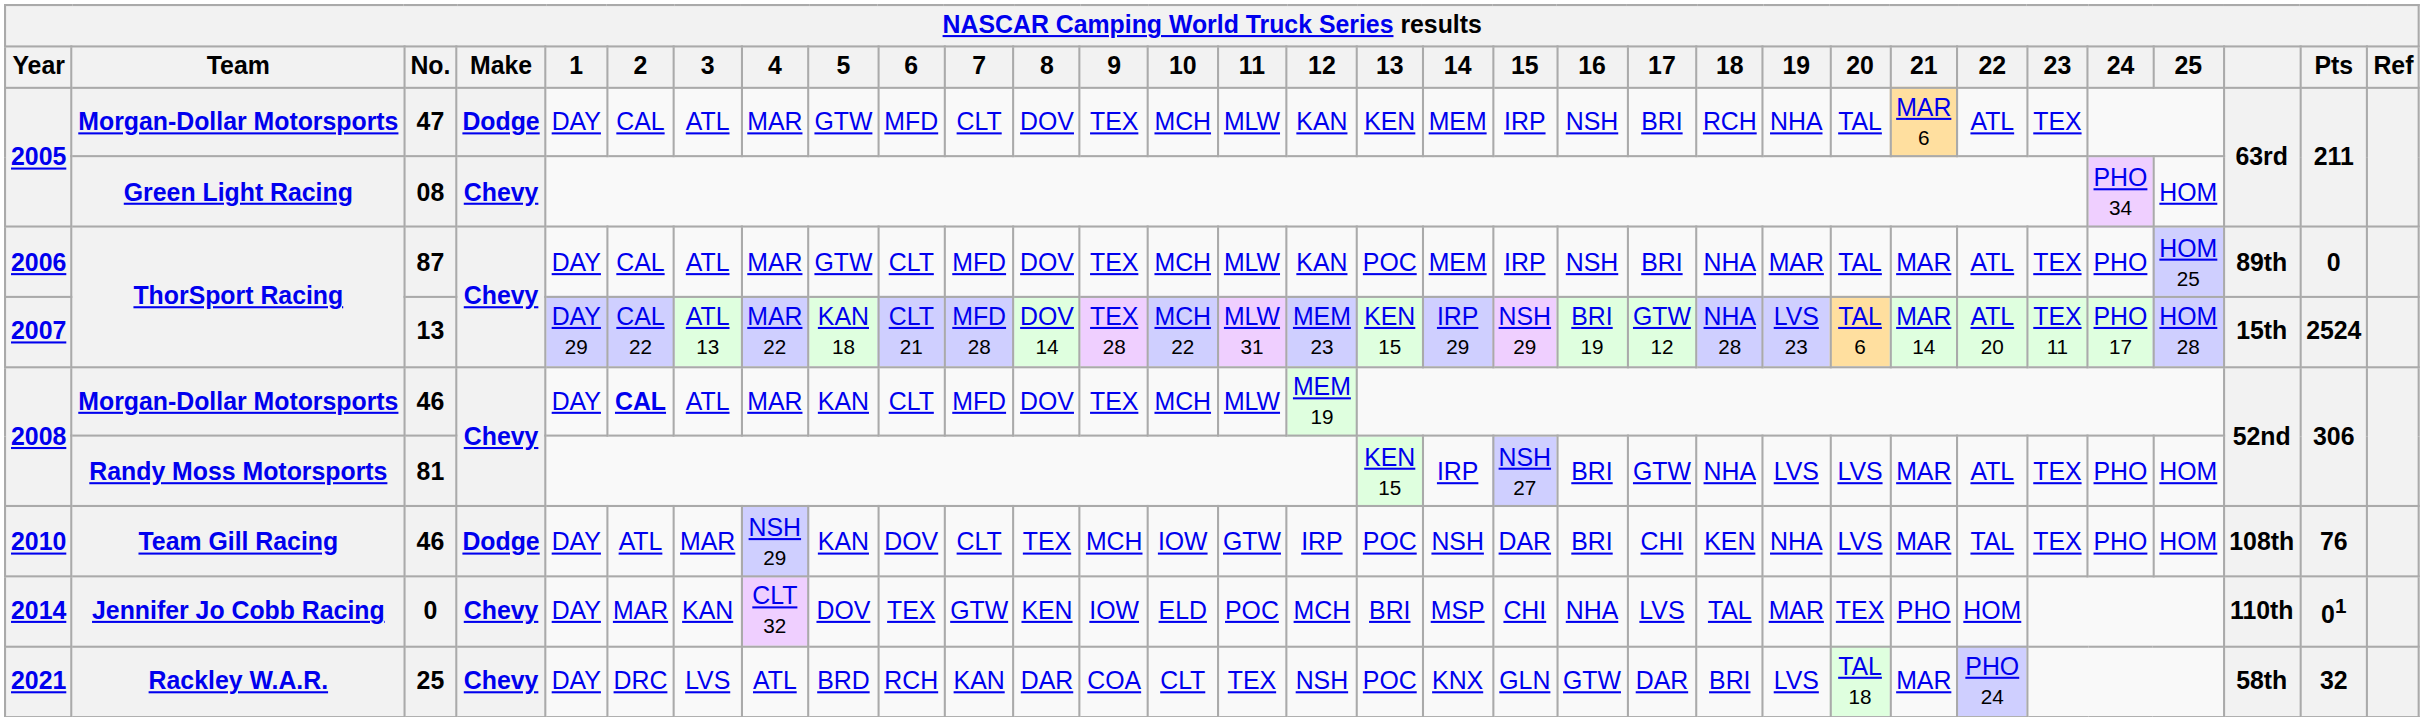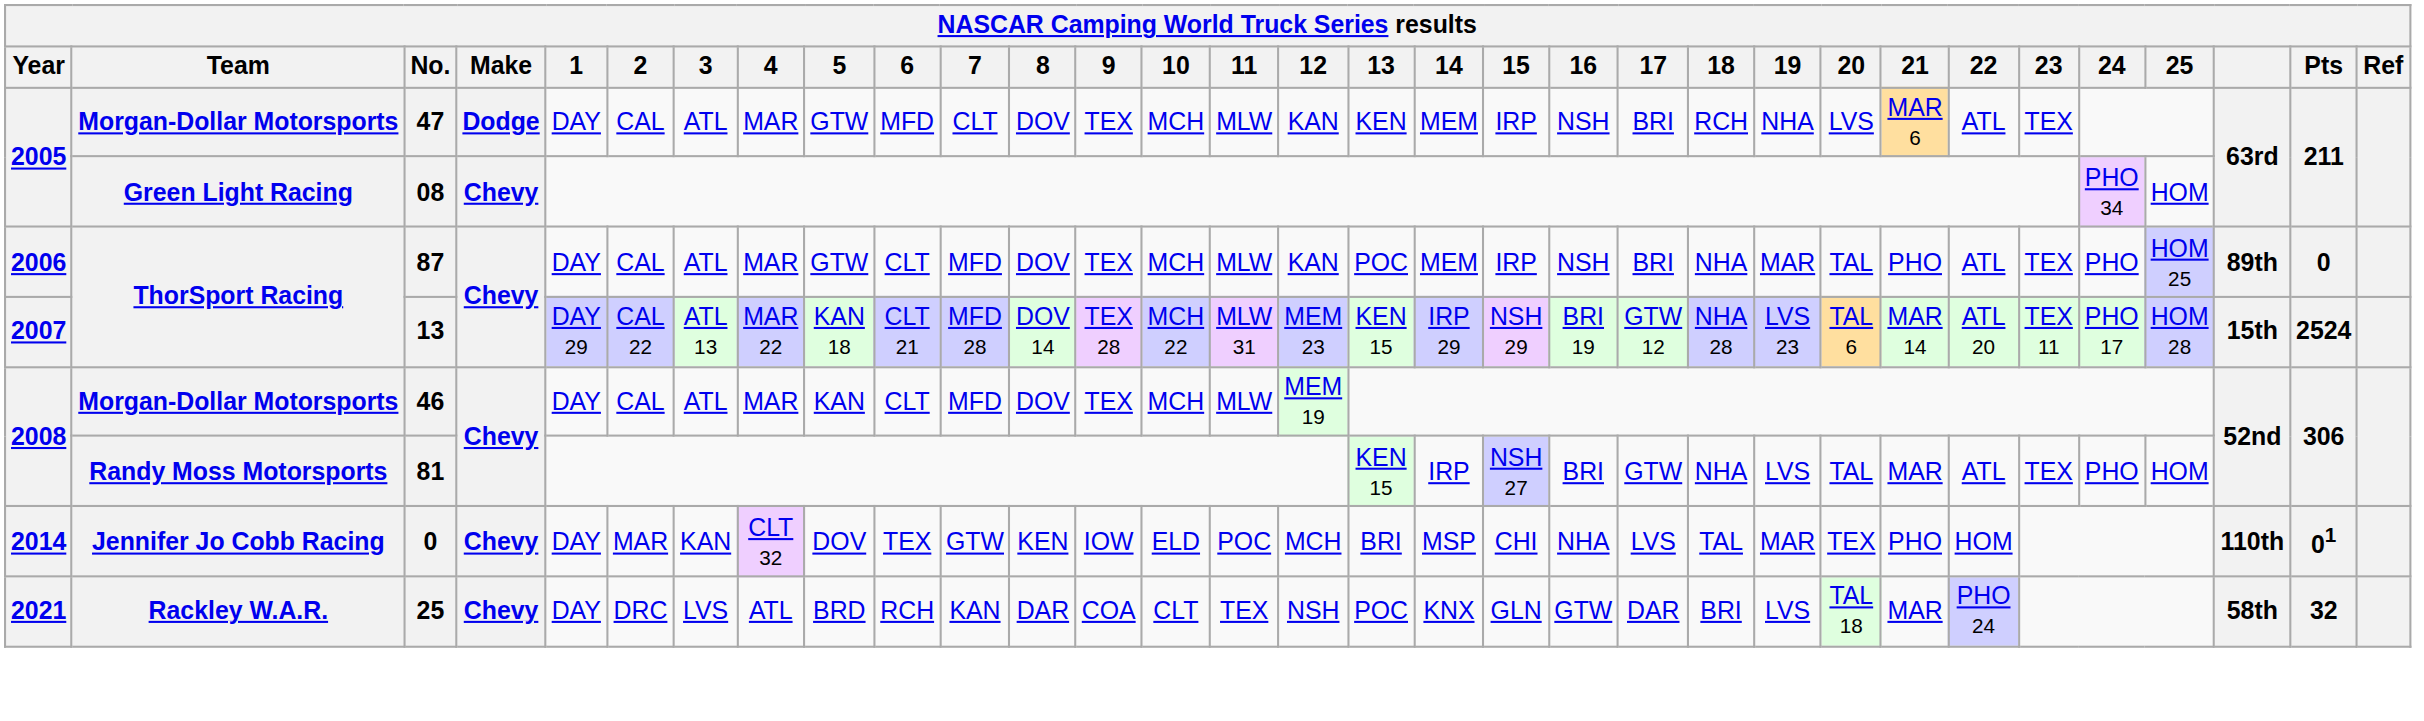47 | 20: TAL -> LVS
87 | 21: MAR -> PHO
2008 / 46 | 2: bold -> normal
81 | 20: LVS -> TAL
- row: 2010 | Team Gill Racing | 46 | Dodge | DAY | ATL | MAR | NSH 29 | KAN | DOV | CLT | TEX | MCH | IOW | GTW | IRP | POC | NSH | DAR | BRI | CHI | KEN | NHA | LVS | MAR | TAL | TEX | PHO | HOM | 108th | 76
